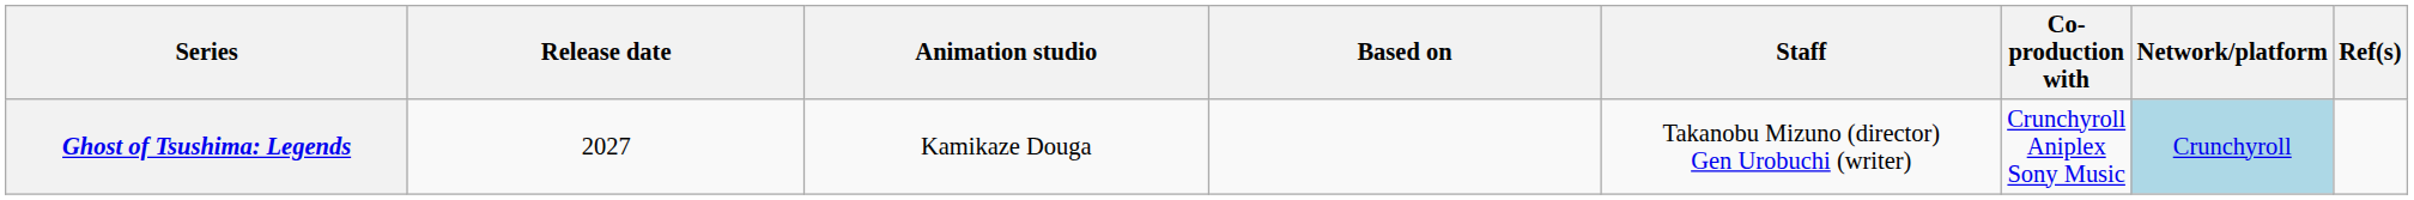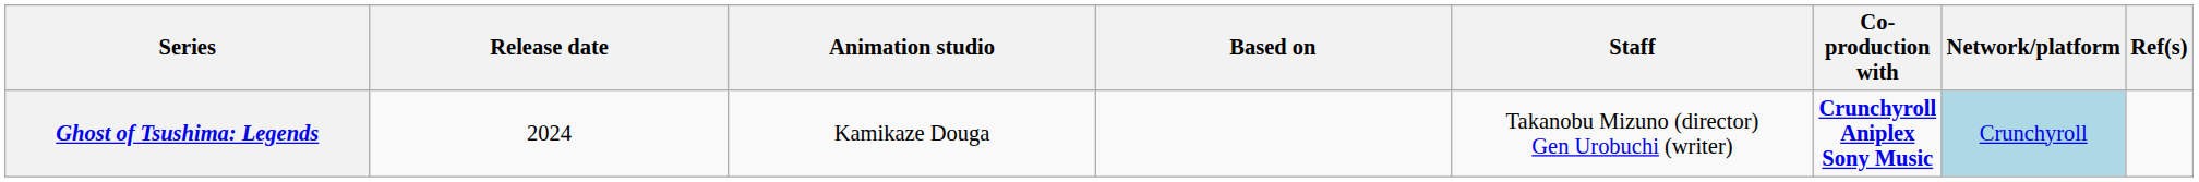Ghost of Tsushima: Legends | Release date: 2027 -> 2024
Ghost of Tsushima: Legends | Co-production with: normal -> bold
